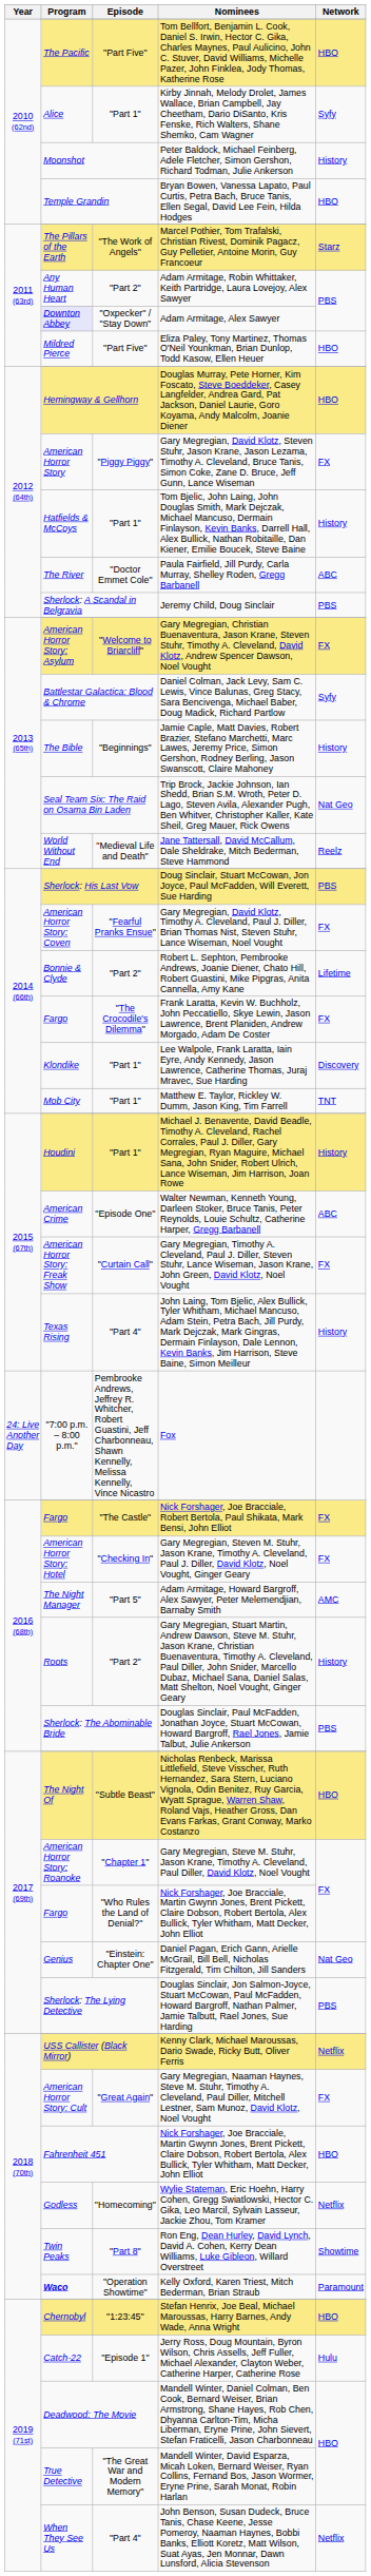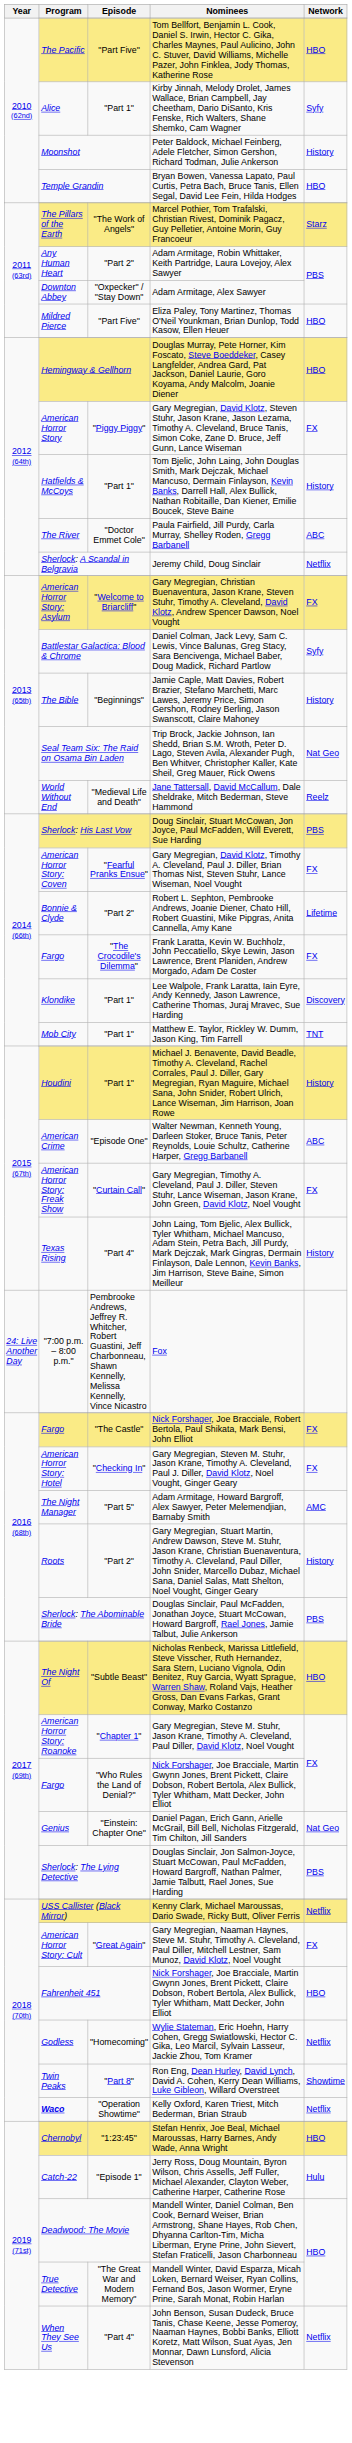Adam Armitage, Alex Sawyer | Program: lavender background -> no background
Jeremy Child, Doug Sinclair | Network: PBS -> Netflix
Kelly Oxford, Karen Triest, Mitch Bederman, Brian Straub | Network: Paramount -> Netflix
